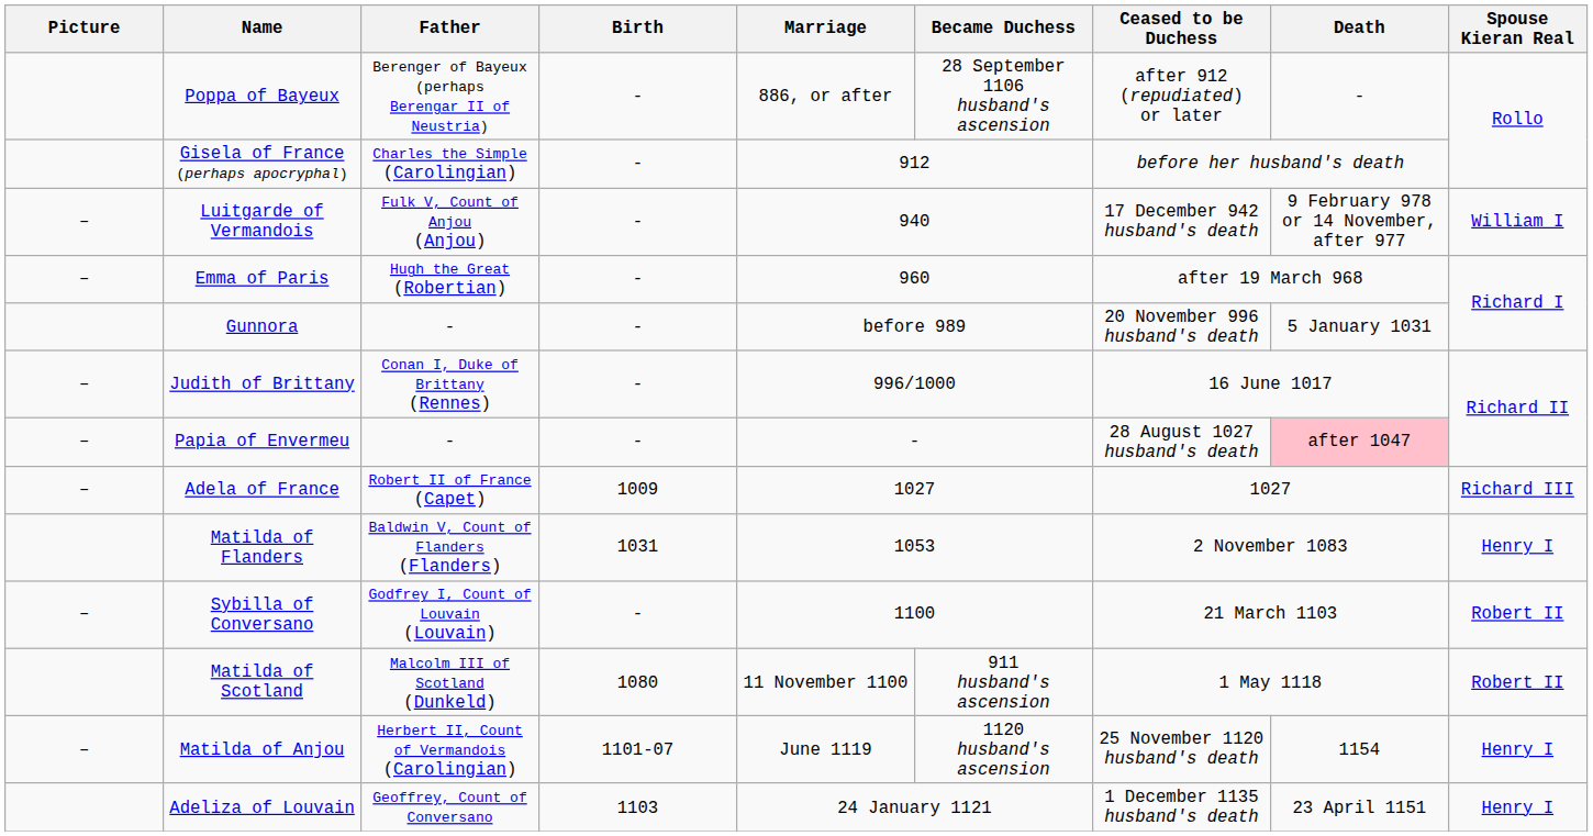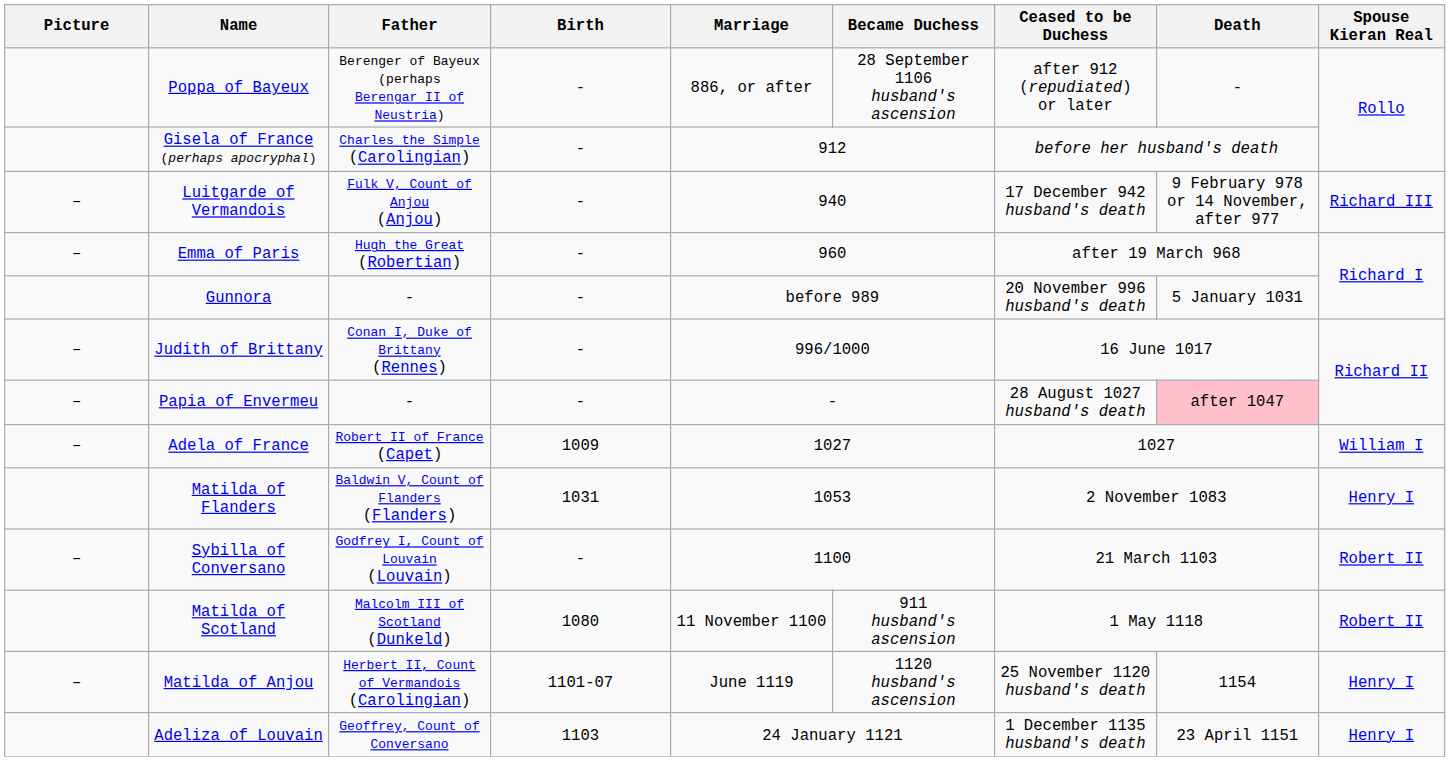Luitgarde of Vermandois | Spouse Kieran Real: William I -> Richard III
Adela of France | Spouse Kieran Real: Richard III -> William I
